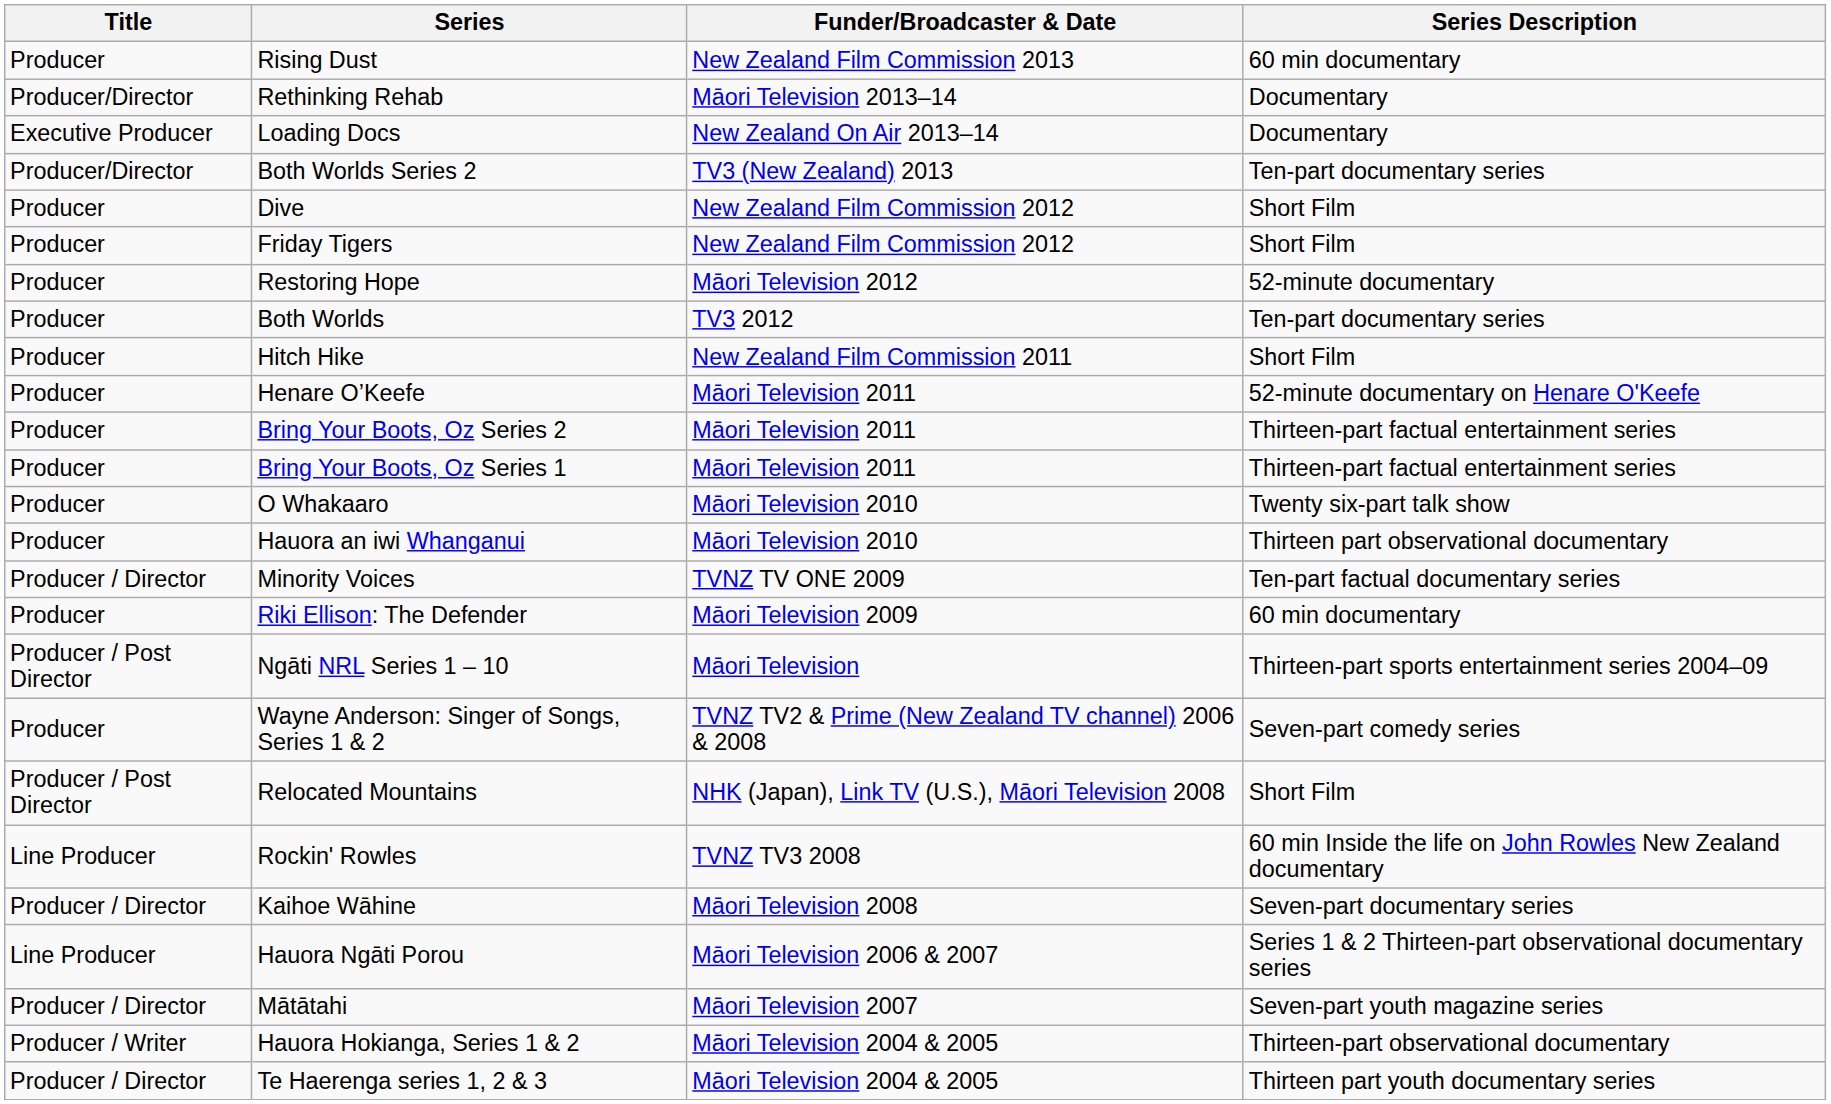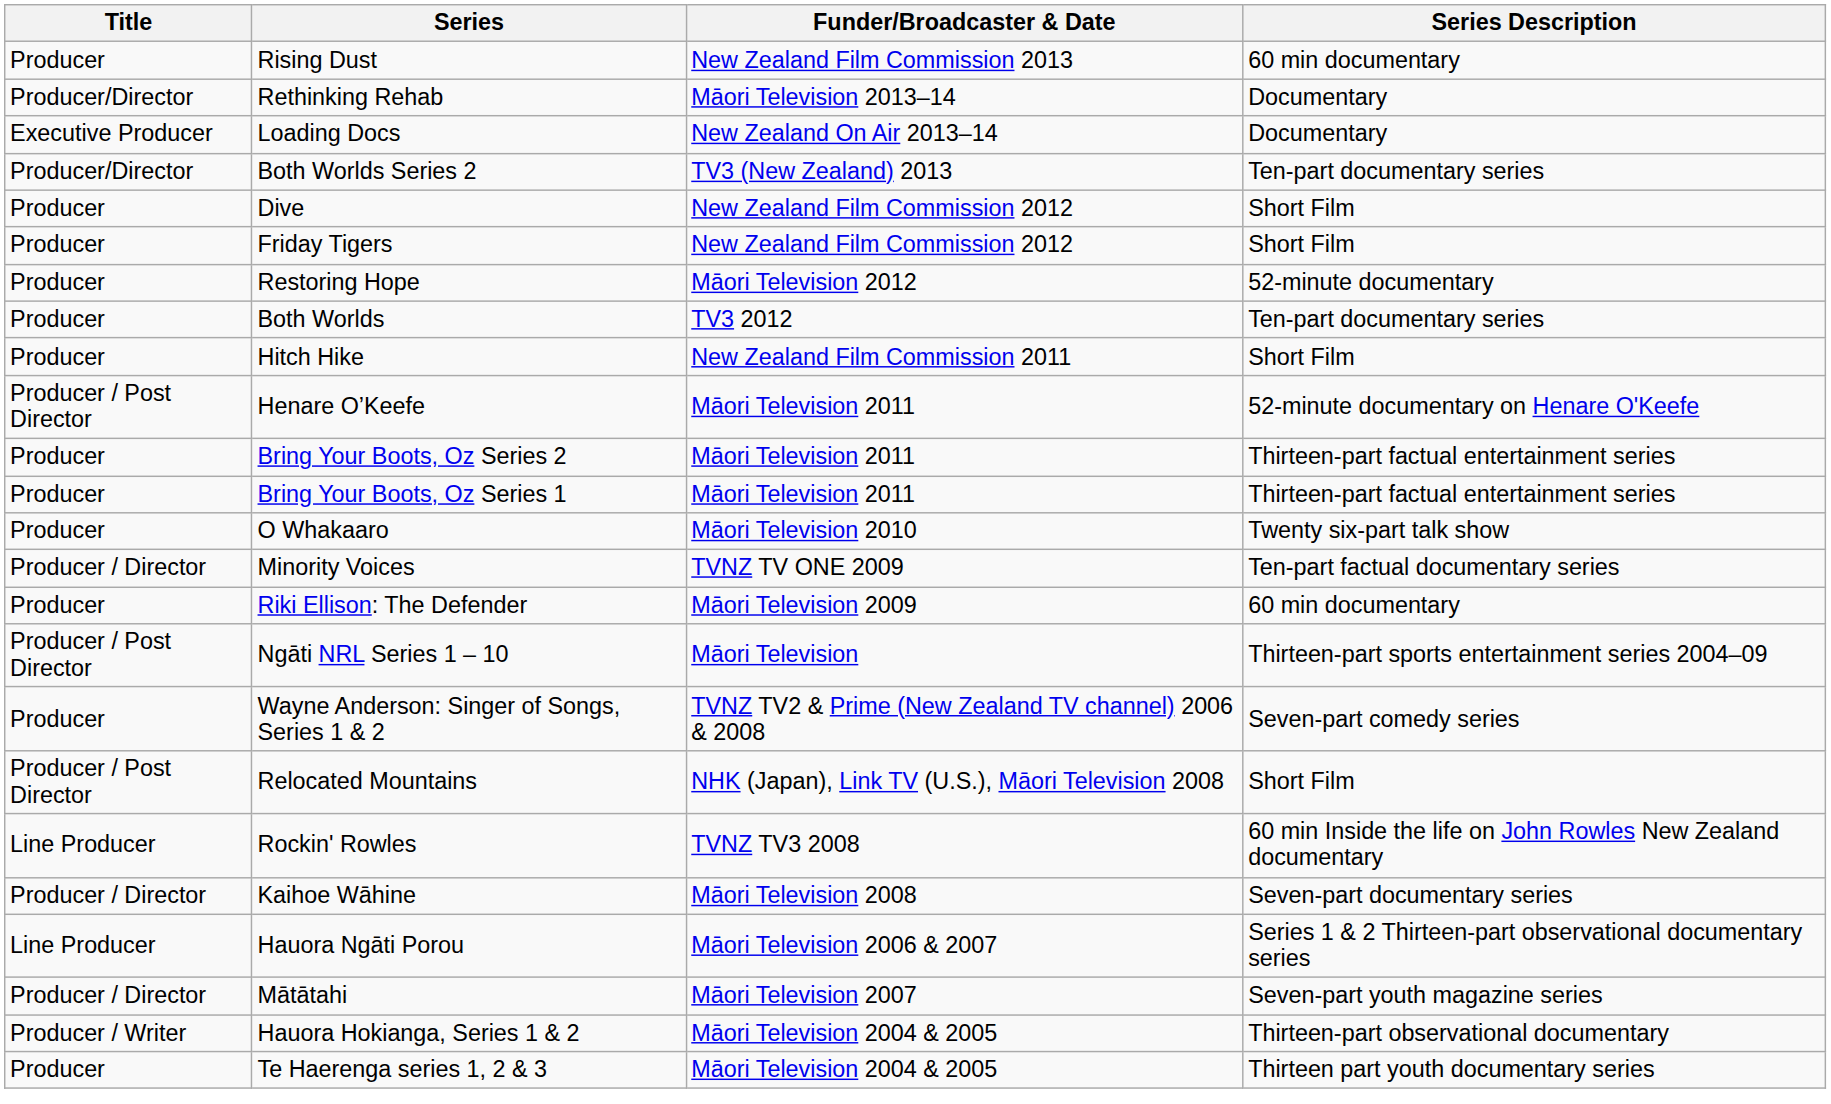Henare O’Keefe | Title: Producer -> Producer / Post Director
- row: Producer | Hauora an iwi Whanganui | Māori Television 2010 | Thirteen part observational documentary
Te Haerenga series 1, 2 & 3 | Title: Producer / Director -> Producer
